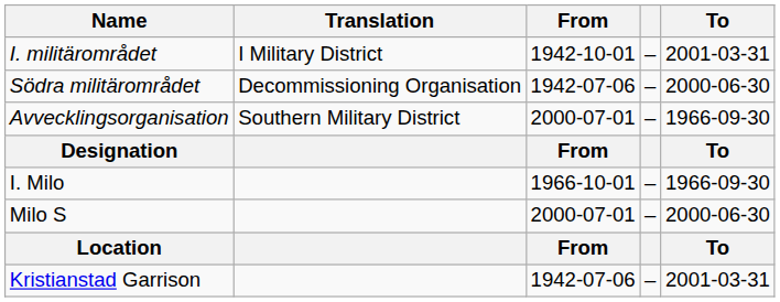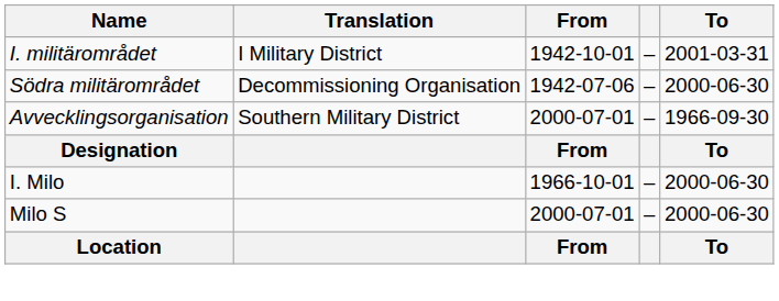I. Milo | To: 1966-09-30 -> 2000-06-30
- row: Kristianstad Garrison | 1942-07-06 | – | 2001-03-31
